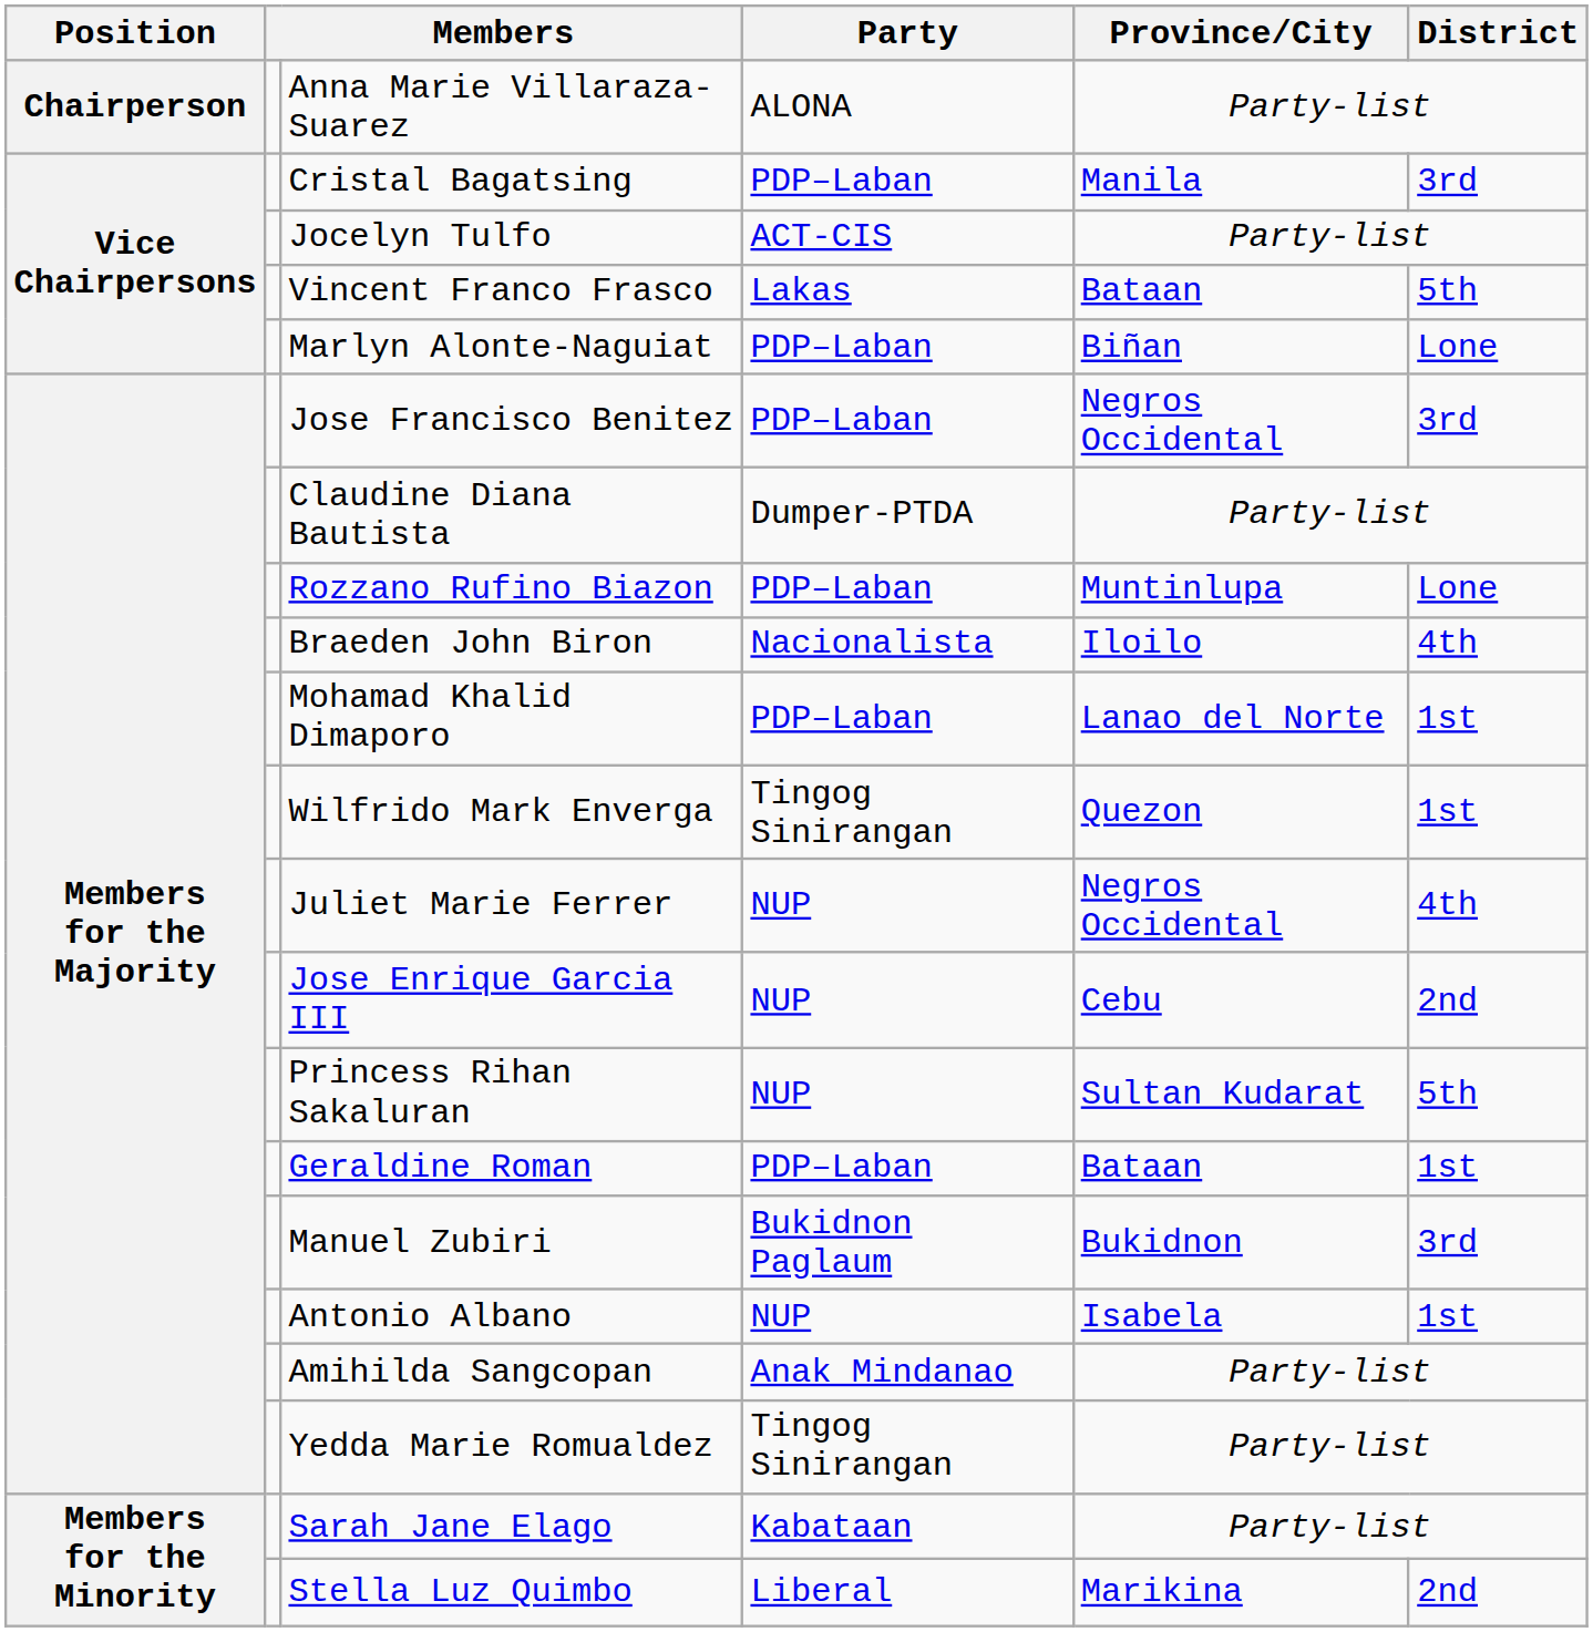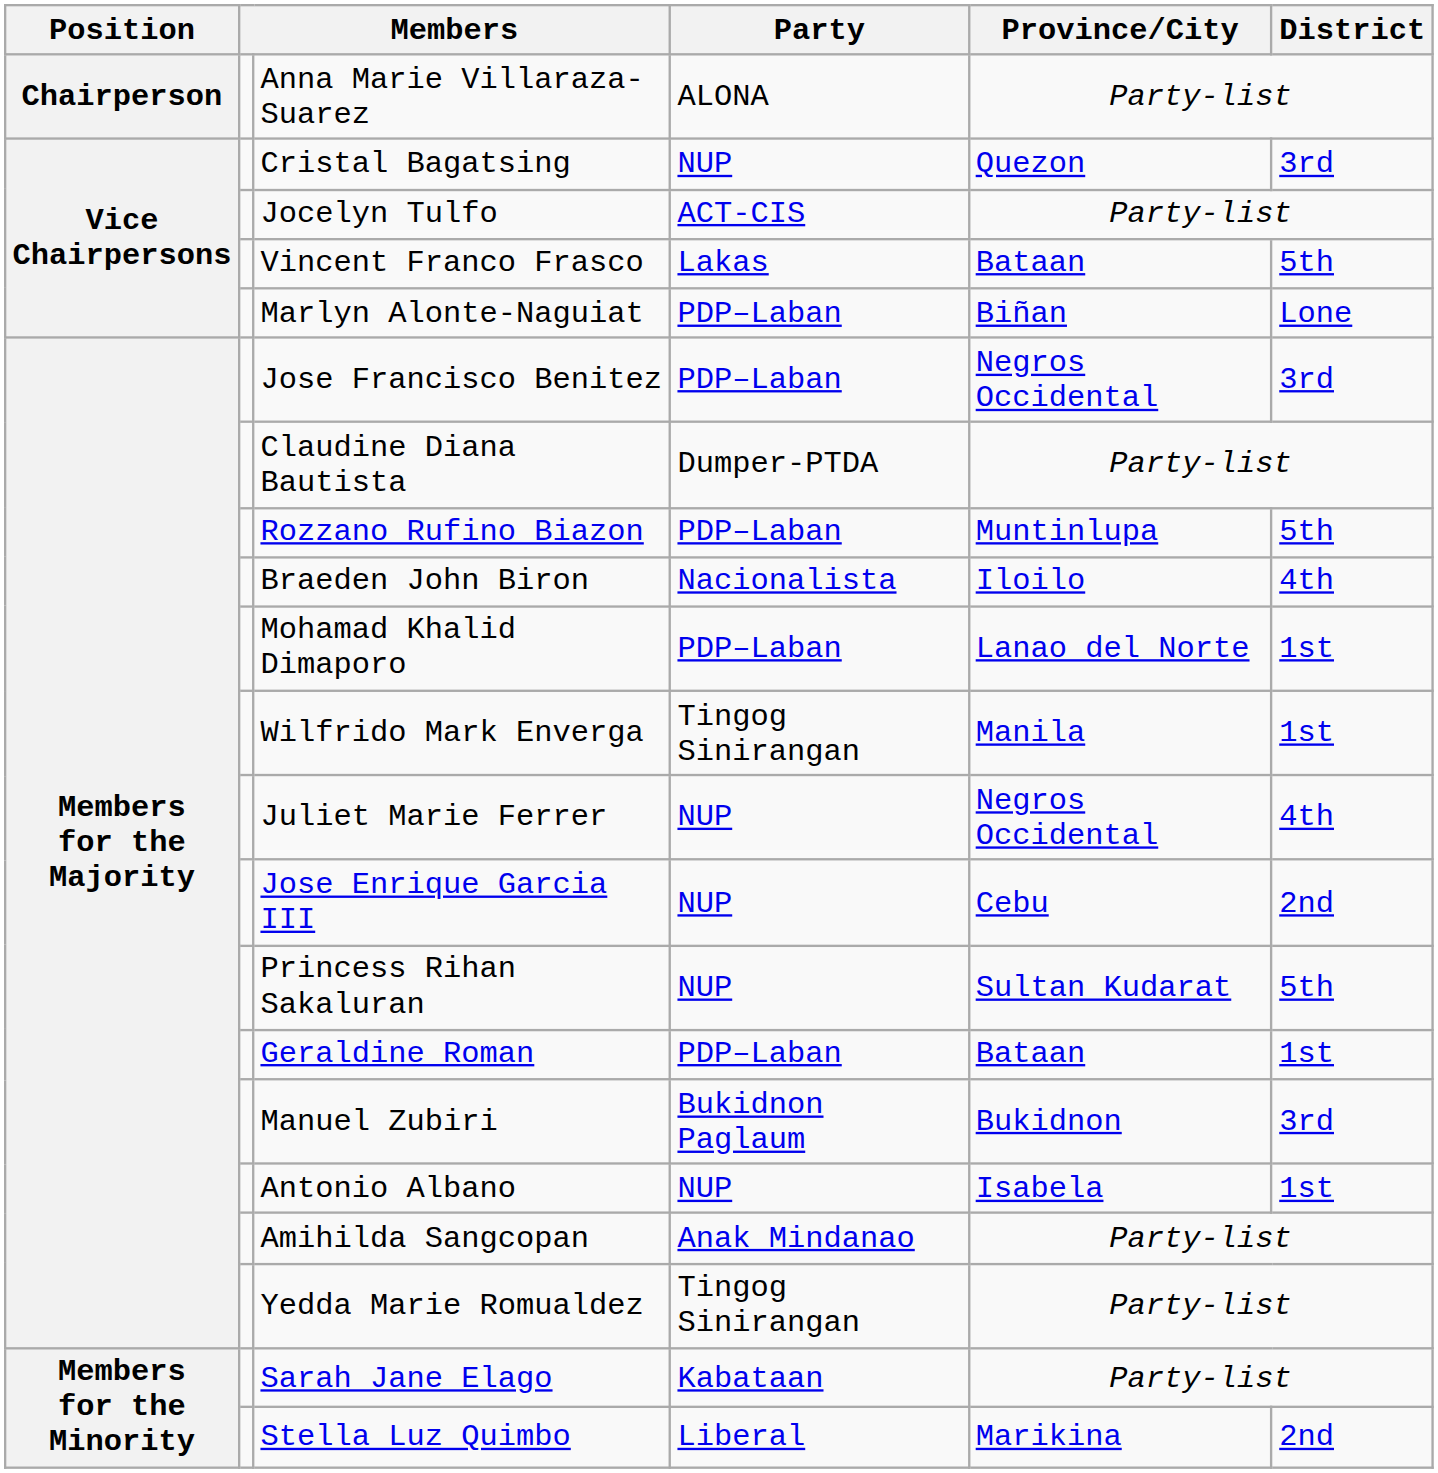Cristal Bagatsing | Party: PDP–Laban -> NUP
Cristal Bagatsing | Province/City: Manila -> Quezon
Rozzano Rufino Biazon | District: Lone -> 5th
Wilfrido Mark Enverga | Province/City: Quezon -> Manila
